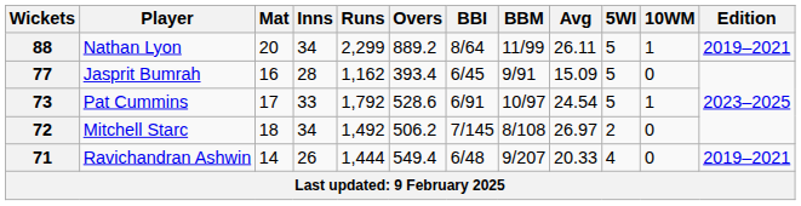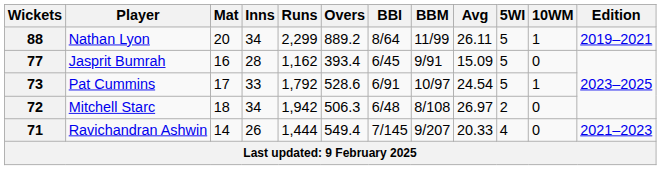72 | Runs: 1,492 -> 1,942
72 | Overs: 506.2 -> 506.3
72 | BBI: 7/145 -> 6/48
71 | BBI: 6/48 -> 7/145
71 | Edition: 2019–2021 -> 2021–2023
